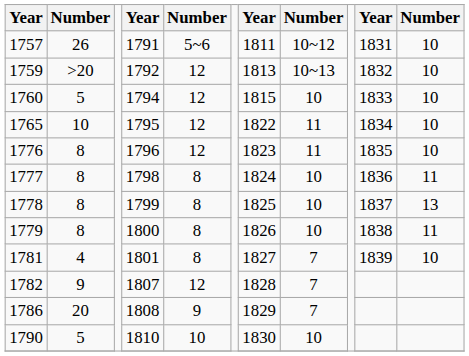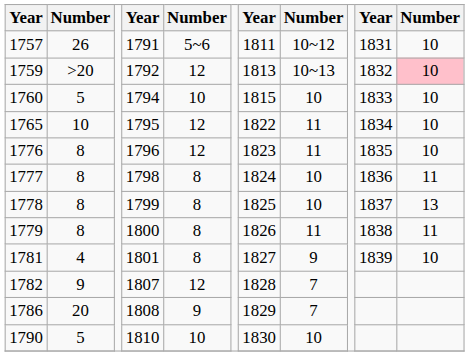1759 | column 11: no background -> pink background
1760 | column 5: 12 -> 10
1779 | column 8: 10 -> 11
1781 | column 8: 7 -> 9
